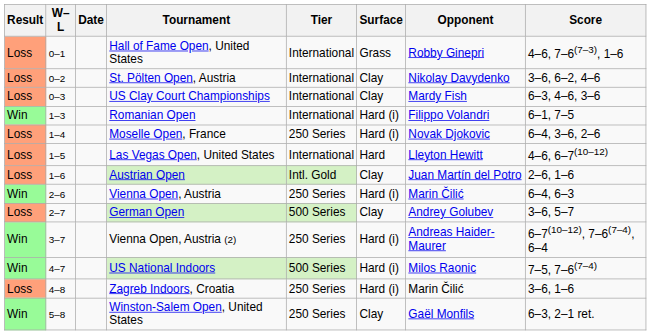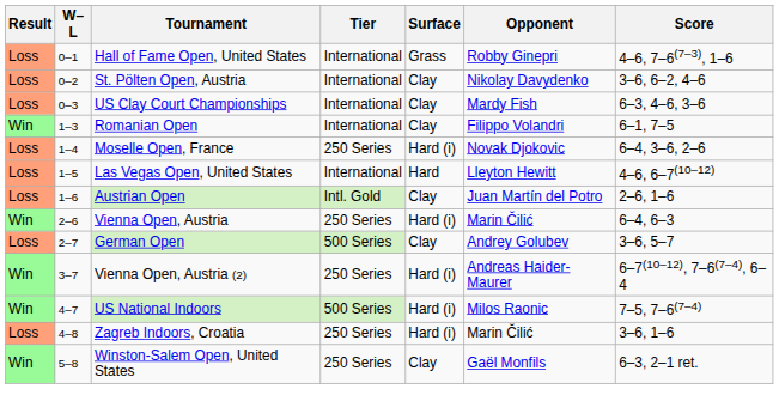- column: Date
Romanian Open | Surface: Hard (i) -> Clay
